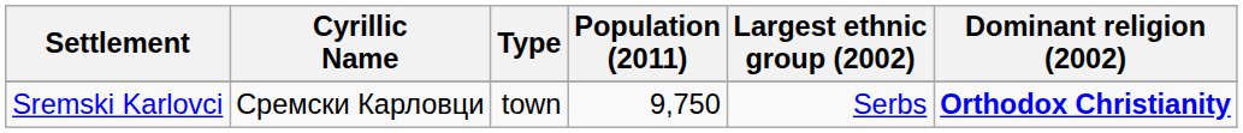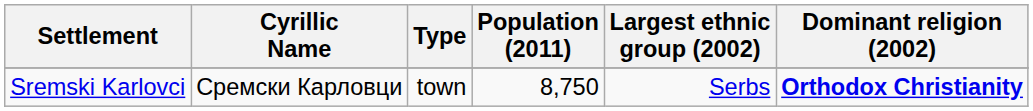Sremski Karlovci | Population (2011): 9,750 -> 8,750
